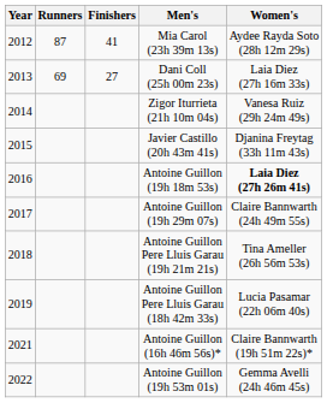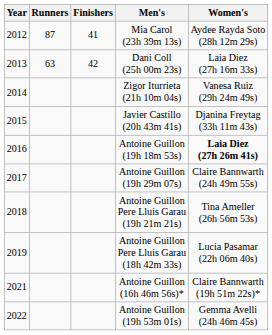Dani Coll (25h 00m 23s) | Runners: 69 -> 63
Dani Coll (25h 00m 23s) | Finishers: 27 -> 42
